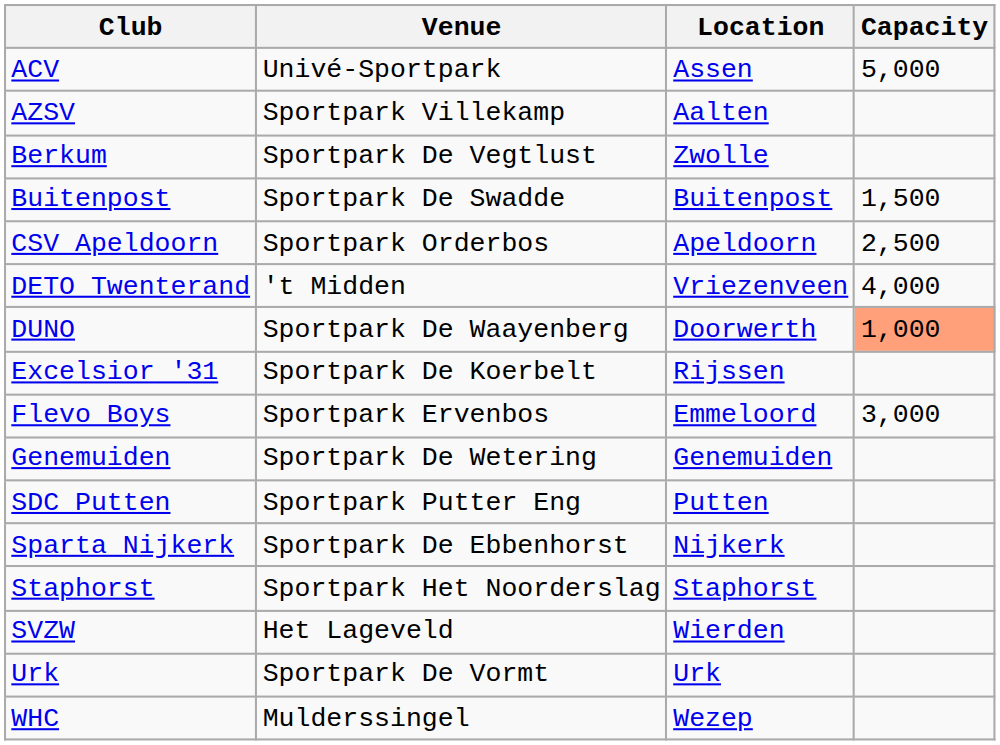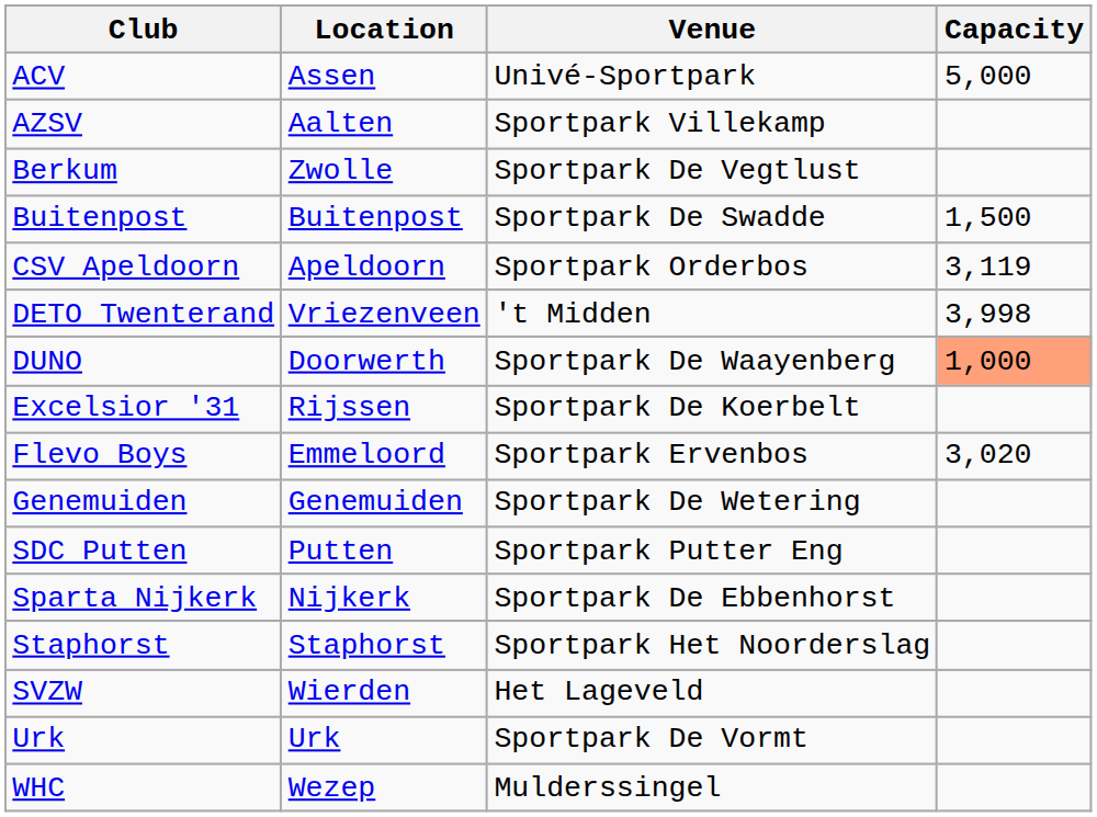columns swapped: Location <-> Venue
CSV Apeldoorn | Capacity: 2,500 -> 3,119
DETO Twenterand | Capacity: 4,000 -> 3,998
Flevo Boys | Capacity: 3,000 -> 3,020
